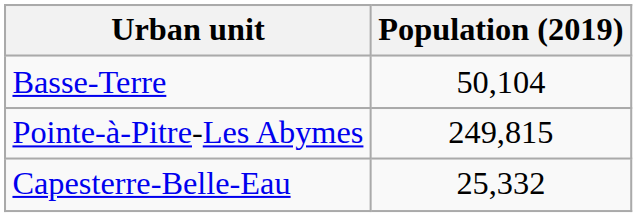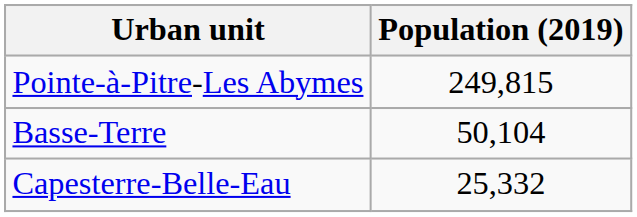rows swapped: Pointe-à-Pitre-Les Abymes <-> Basse-Terre
